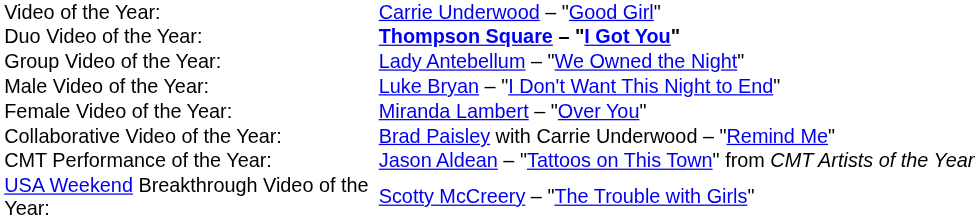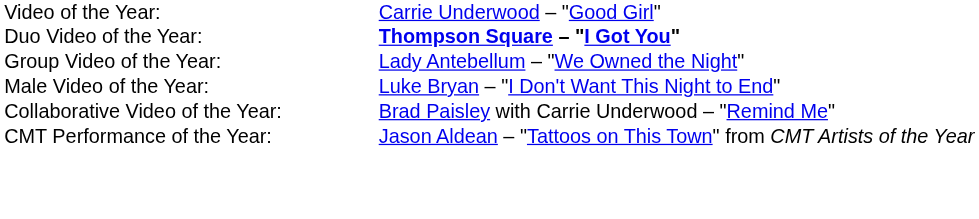- row: Female Video of the Year: | Miranda Lambert – "Over You"
- row: USA Weekend Breakthrough Video of the Year: | Scotty McCreery – "The Trouble with Girls"
